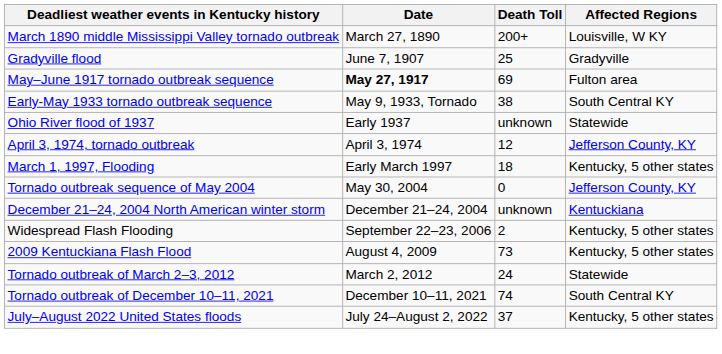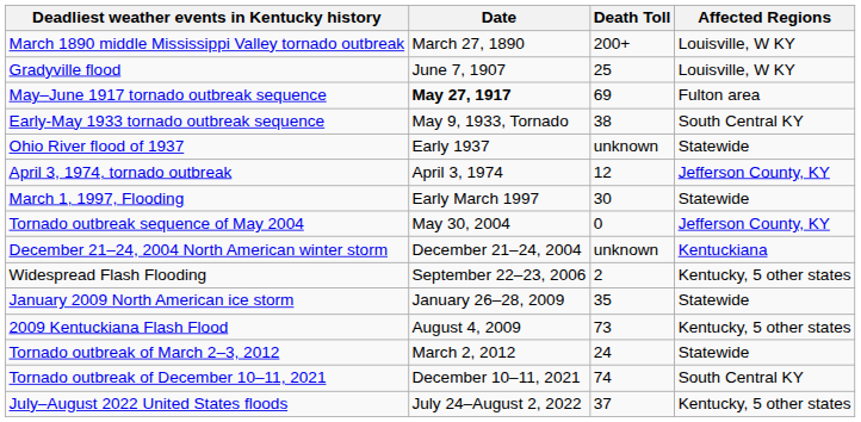Gradyville flood | Affected Regions: Gradyville -> Louisville, W KY
March 1, 1997, Flooding | Death Toll: 18 -> 30
March 1, 1997, Flooding | Affected Regions: Kentucky, 5 other states -> Statewide
+ row: January 2009 North American ice storm | January 26–28, 2009 | 35 | Statewide
